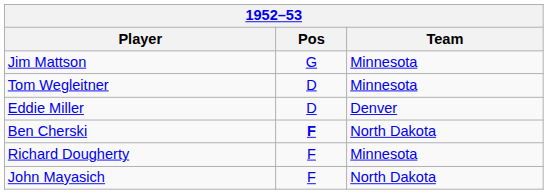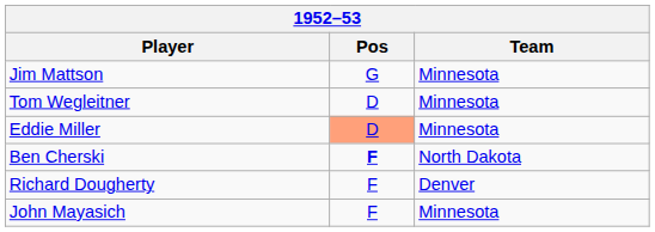Eddie Miller | Pos: no background -> lightsalmon background
Eddie Miller | Team: Denver -> Minnesota
Richard Dougherty | Team: Minnesota -> Denver
John Mayasich | Team: North Dakota -> Minnesota
